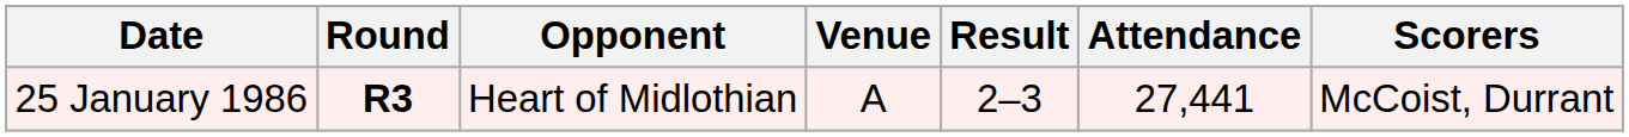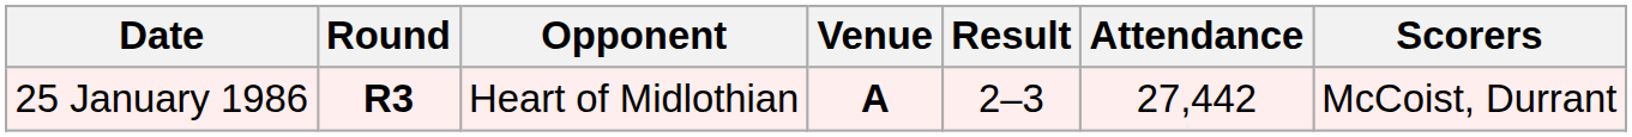25 January 1986 | Venue: normal -> bold
25 January 1986 | Attendance: 27,441 -> 27,442
